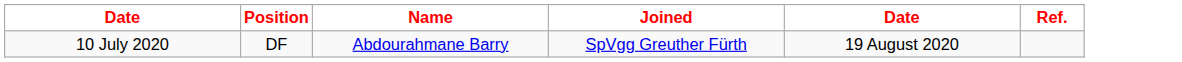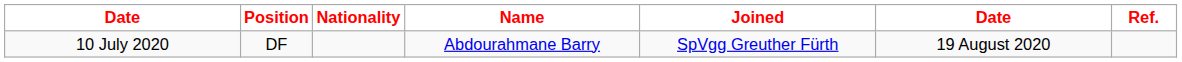+ column: Nationality
